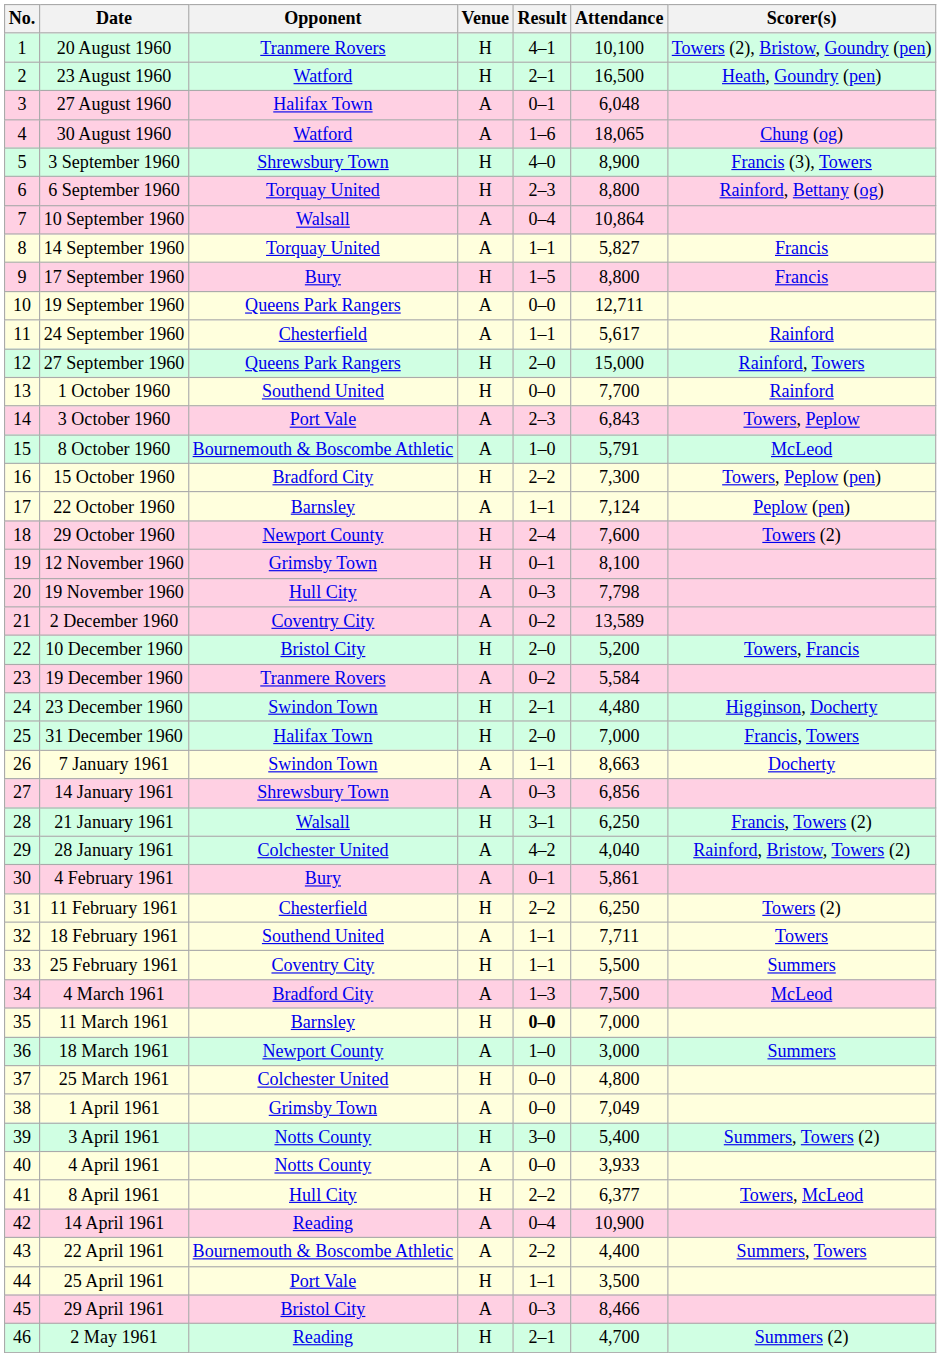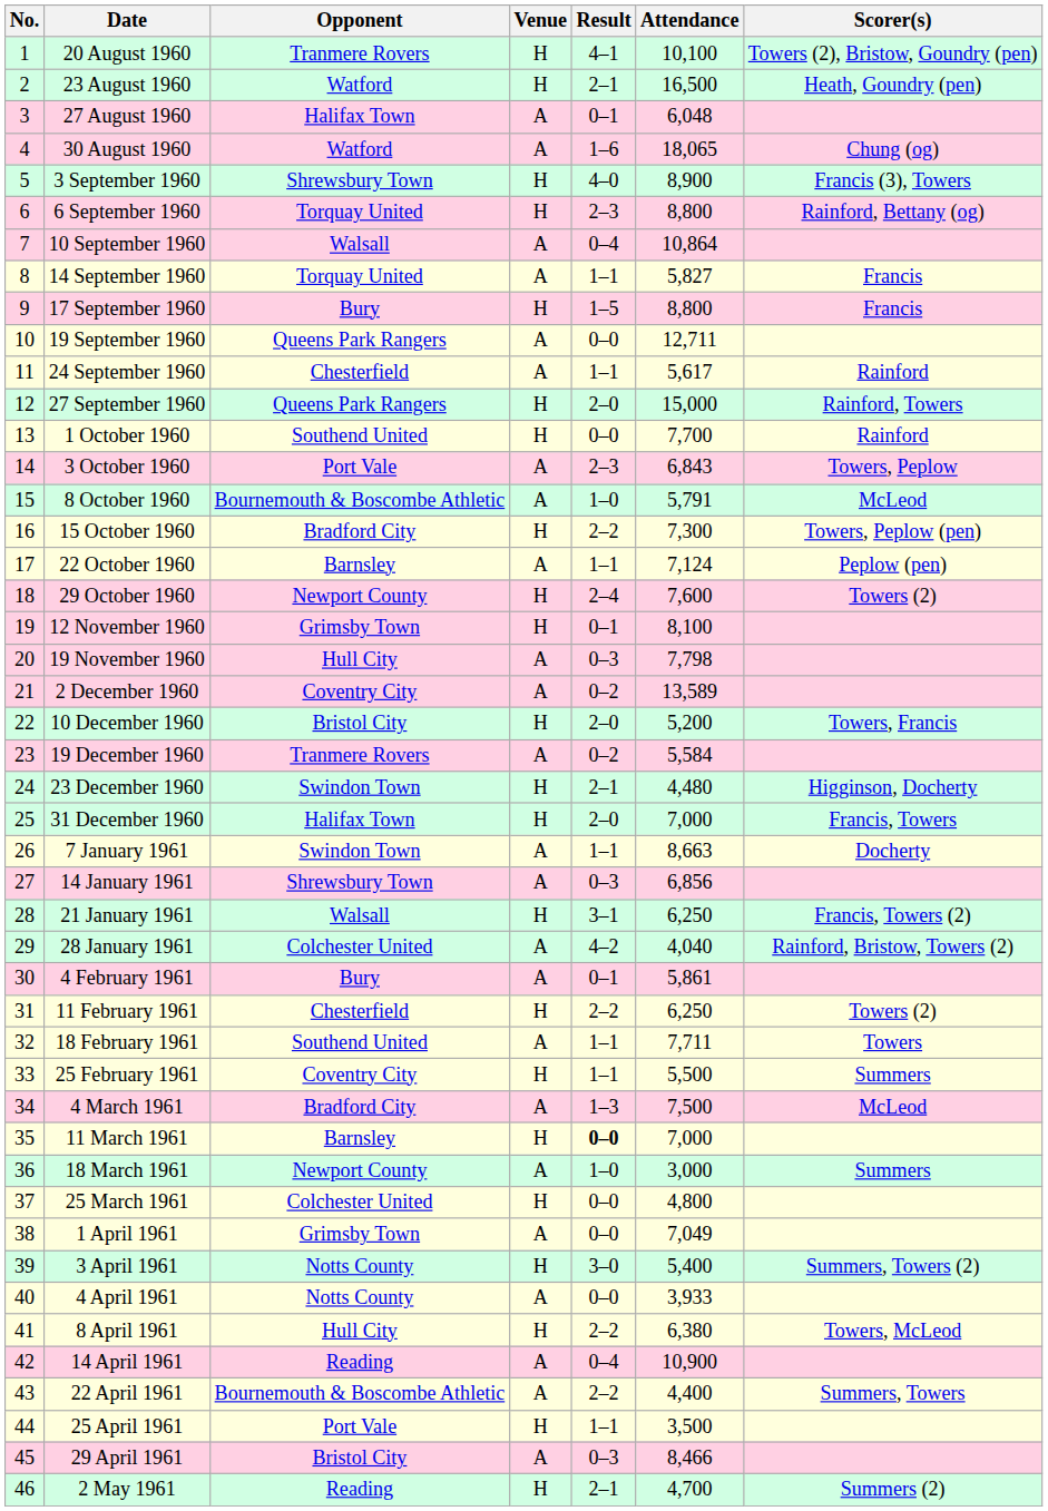8 April 1961 | Attendance: 6,377 -> 6,380
